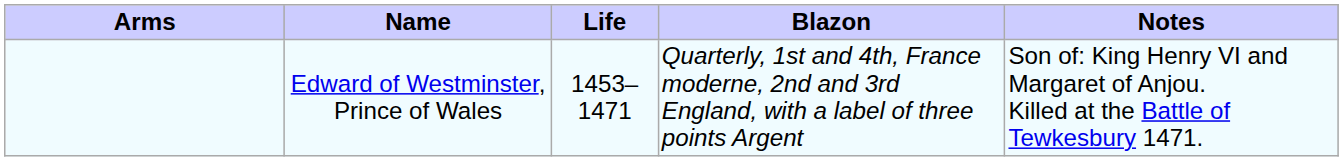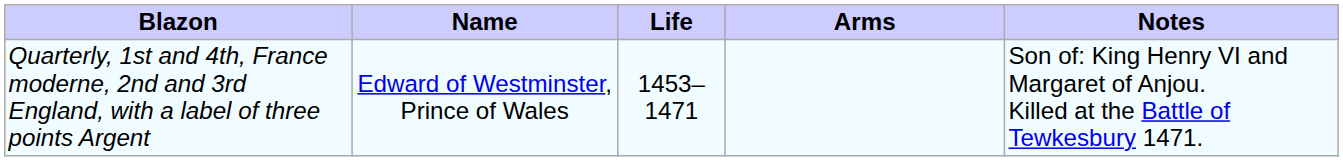columns swapped: Arms <-> Blazon
